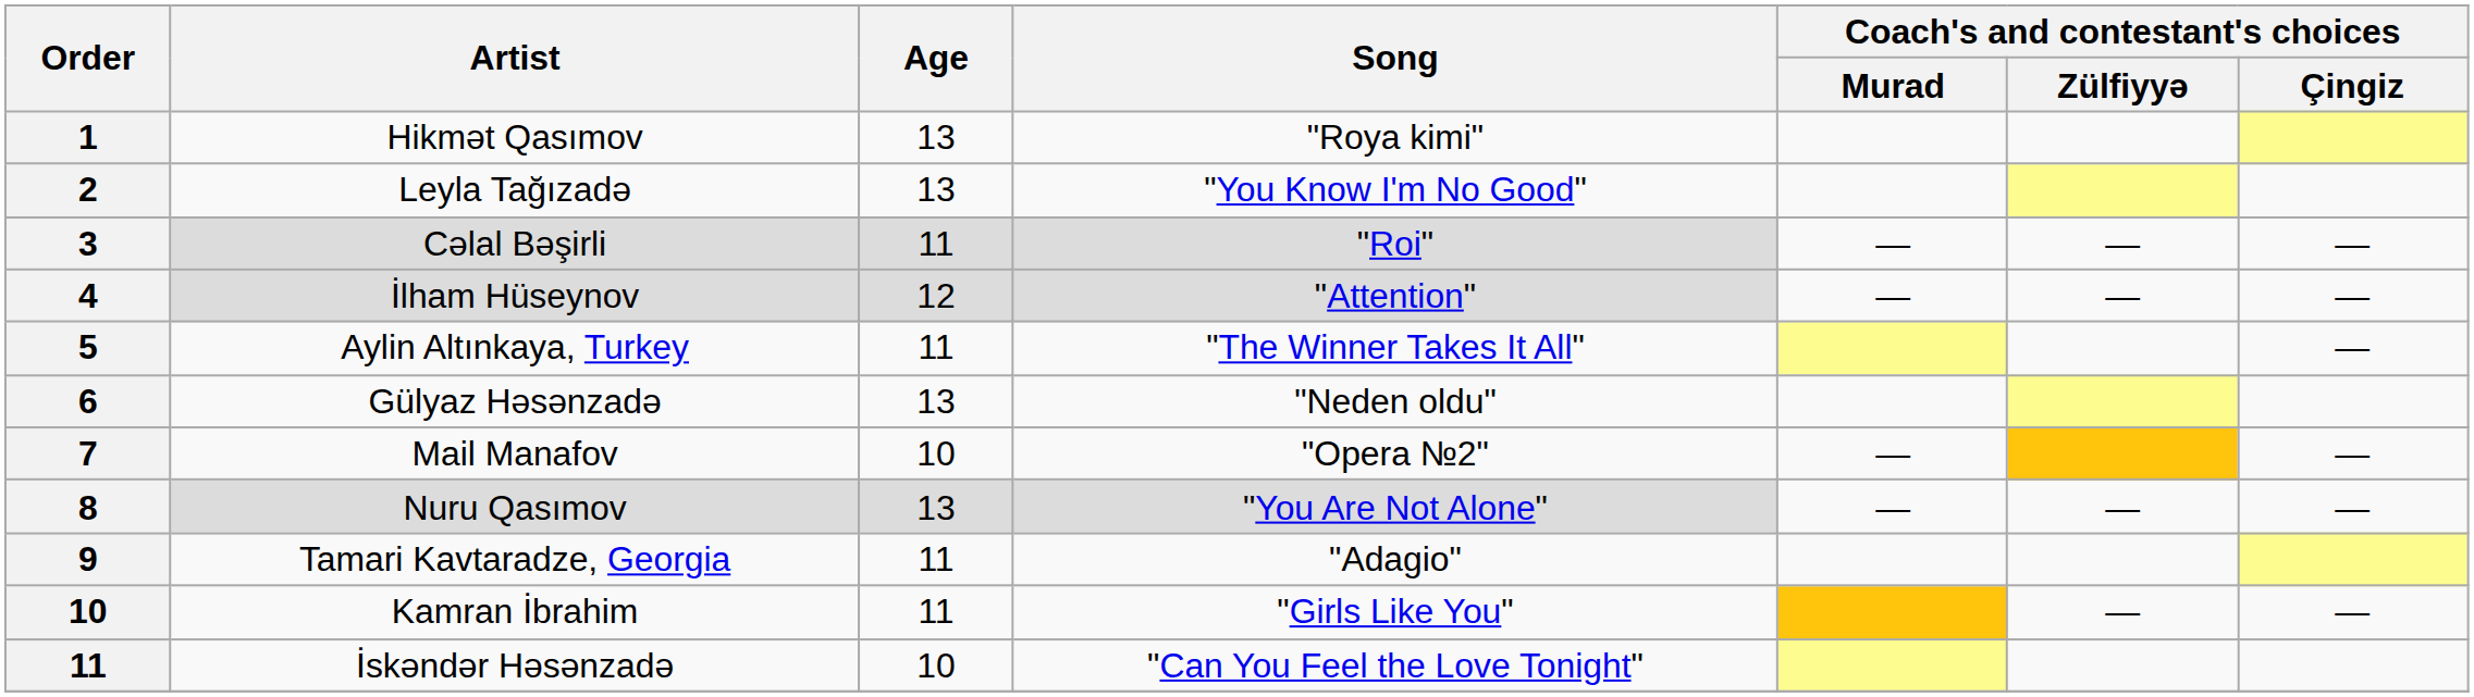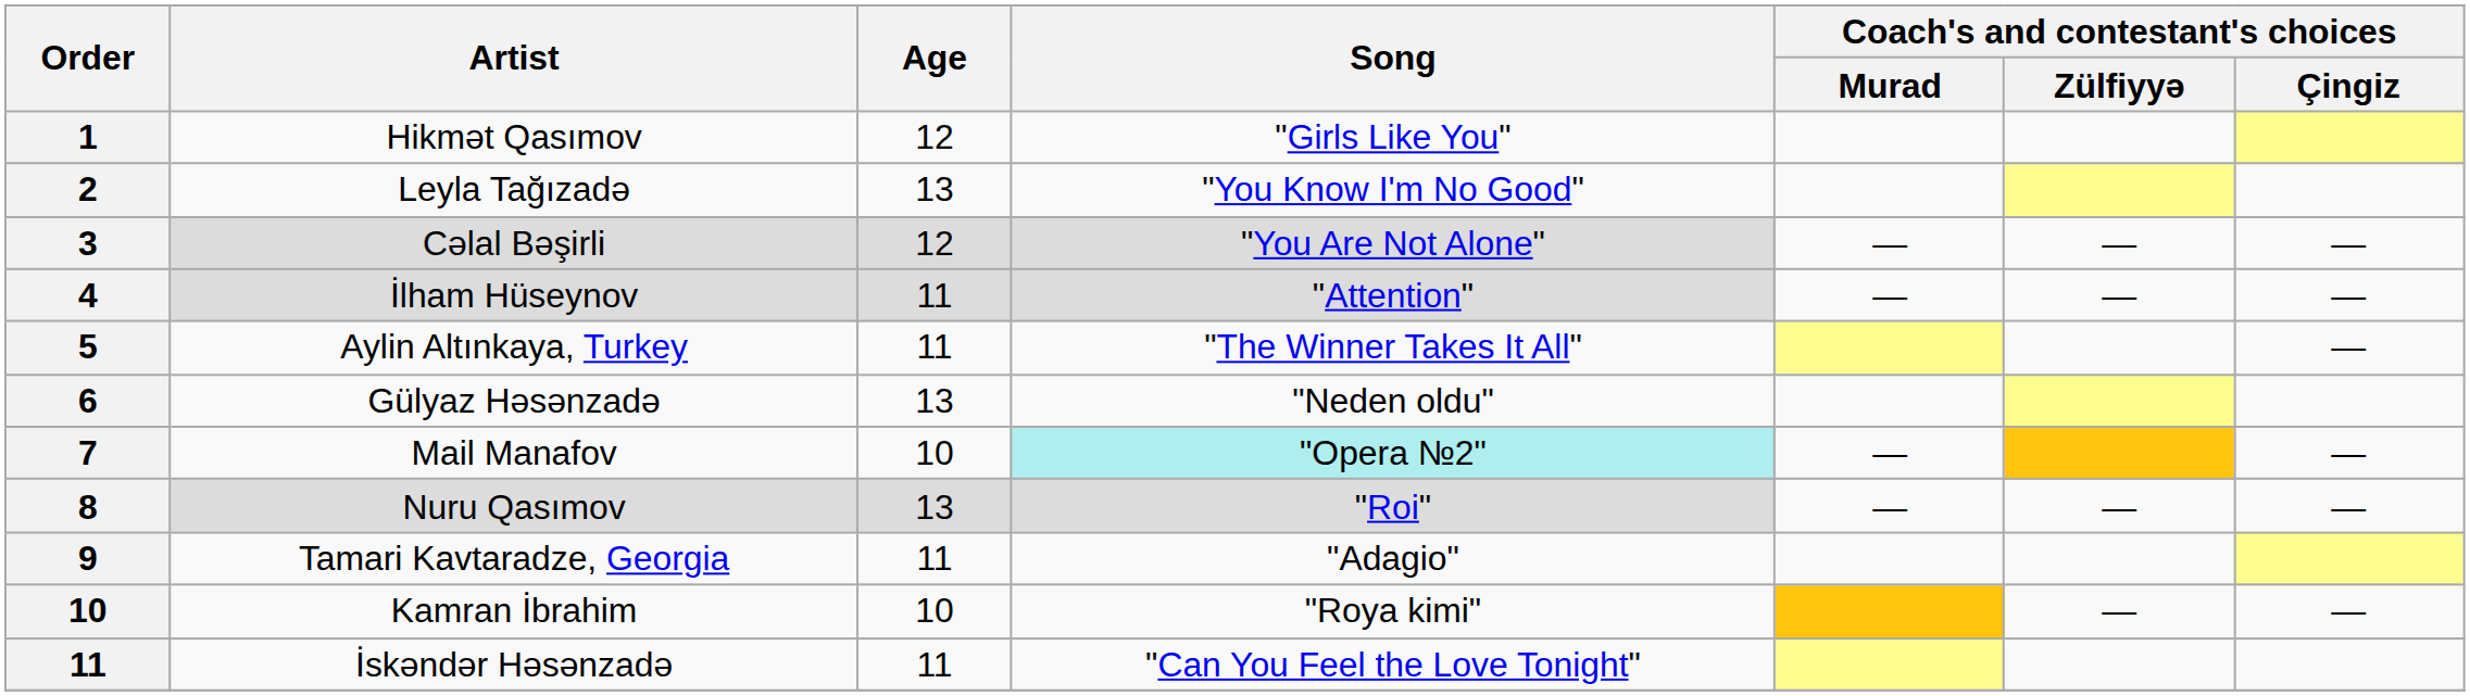Hikmət Qasımov | Age: 13 -> 12
Hikmət Qasımov | Song: "Roya kimi" -> "Girls Like You"
Cəlal Bəşirli | Age: 11 -> 12
Cəlal Bəşirli | Song: "Roi" -> "You Are Not Alone"
İlham Hüseynov | Age: 12 -> 11
Mail Manafov | Song: no background -> paleturquoise background
Nuru Qasımov | Song: "You Are Not Alone" -> "Roi"
Kamran İbrahim | Age: 11 -> 10
Kamran İbrahim | Song: "Girls Like You" -> "Roya kimi"
İskəndər Həsənzadə | Age: 10 -> 11
